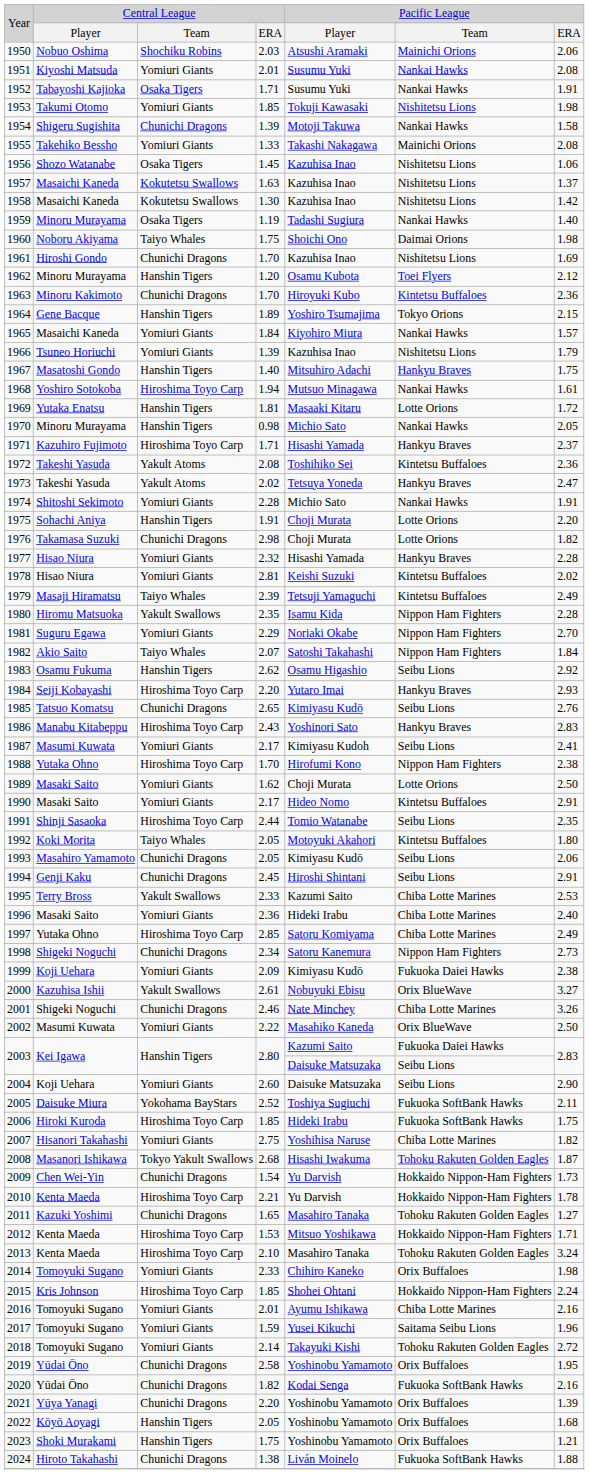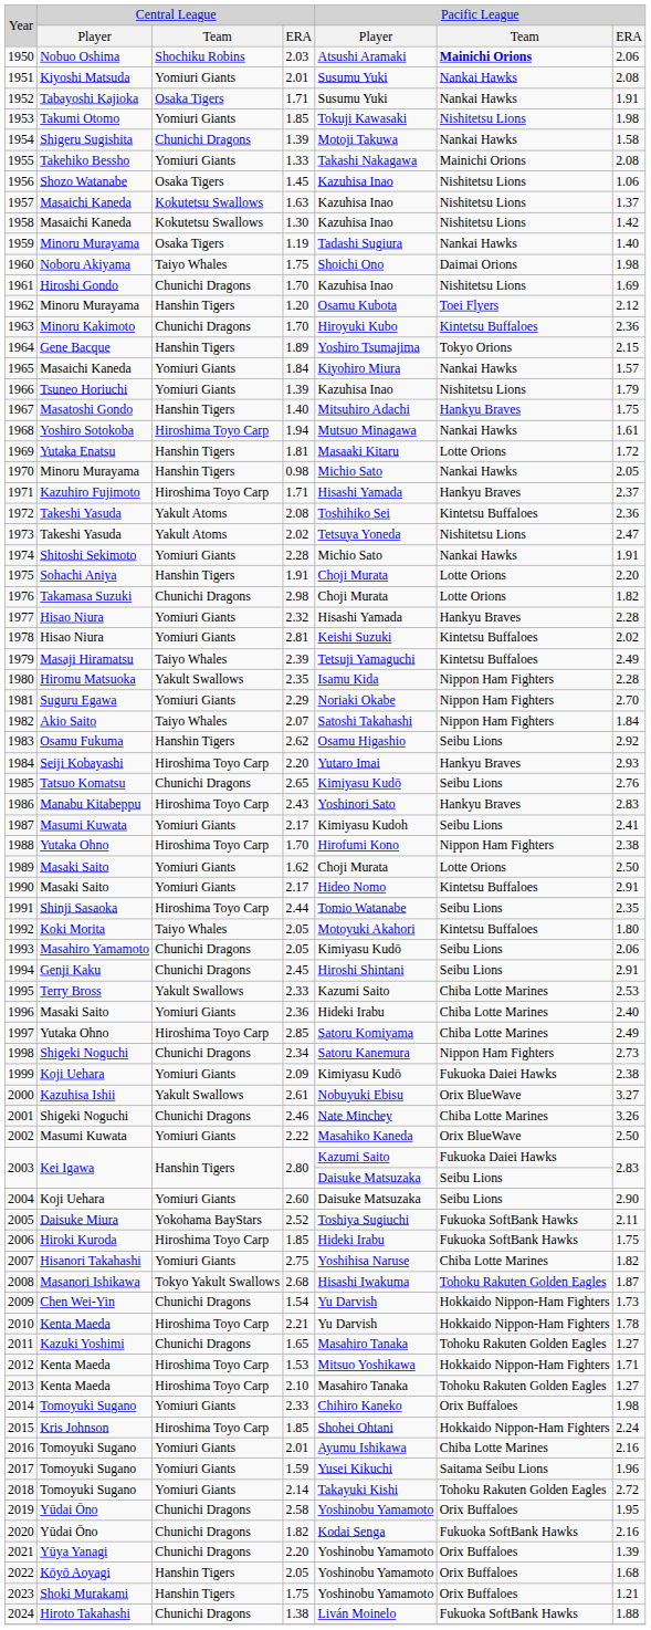1950 | column 6: normal -> bold
1973 | column 6: Hankyu Braves -> Nishitetsu Lions
2013 | column 7: 3.24 -> 1.27
